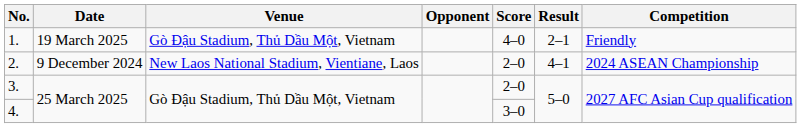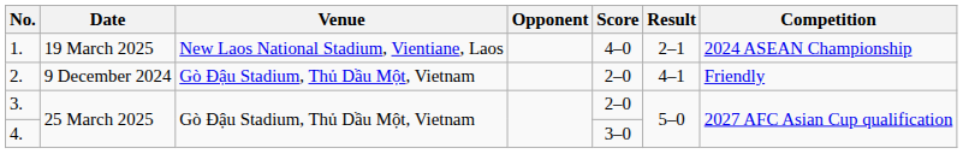1. | Venue: Gò Đậu Stadium, Thủ Dầu Một, Vietnam -> New Laos National Stadium, Vientiane, Laos
1. | Competition: Friendly -> 2024 ASEAN Championship
2. | Venue: New Laos National Stadium, Vientiane, Laos -> Gò Đậu Stadium, Thủ Dầu Một, Vietnam
2. | Competition: 2024 ASEAN Championship -> Friendly
